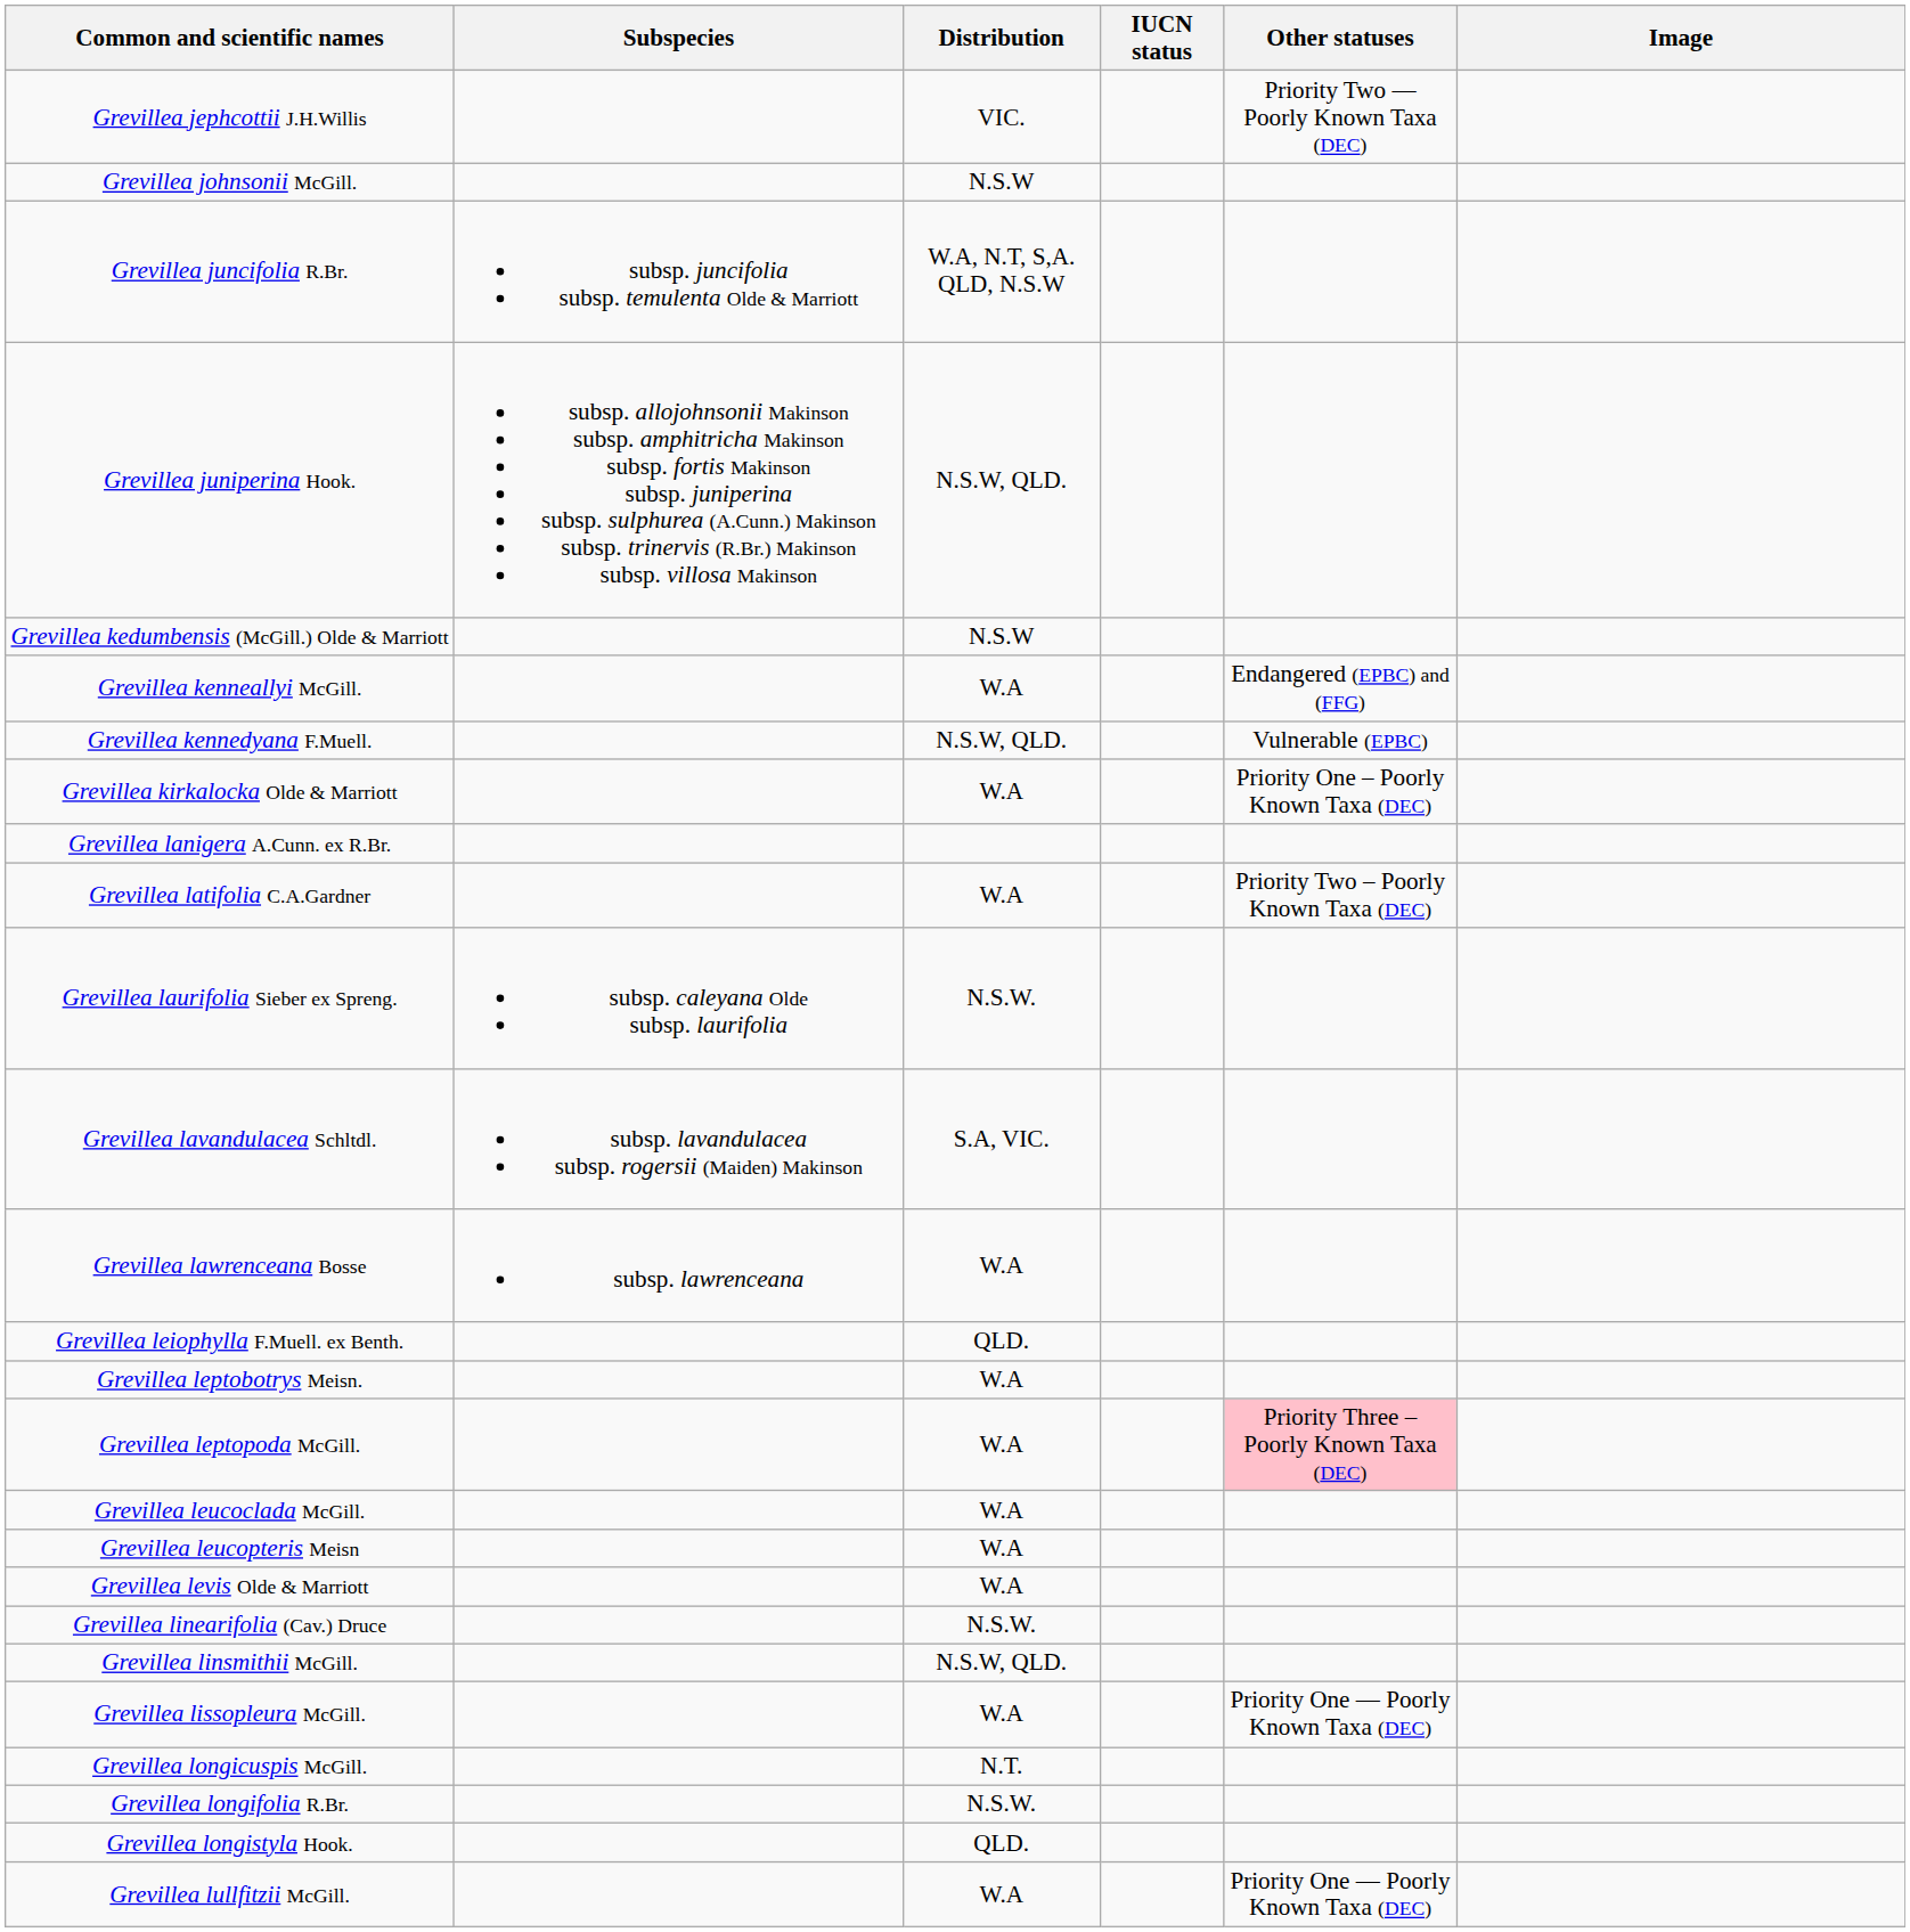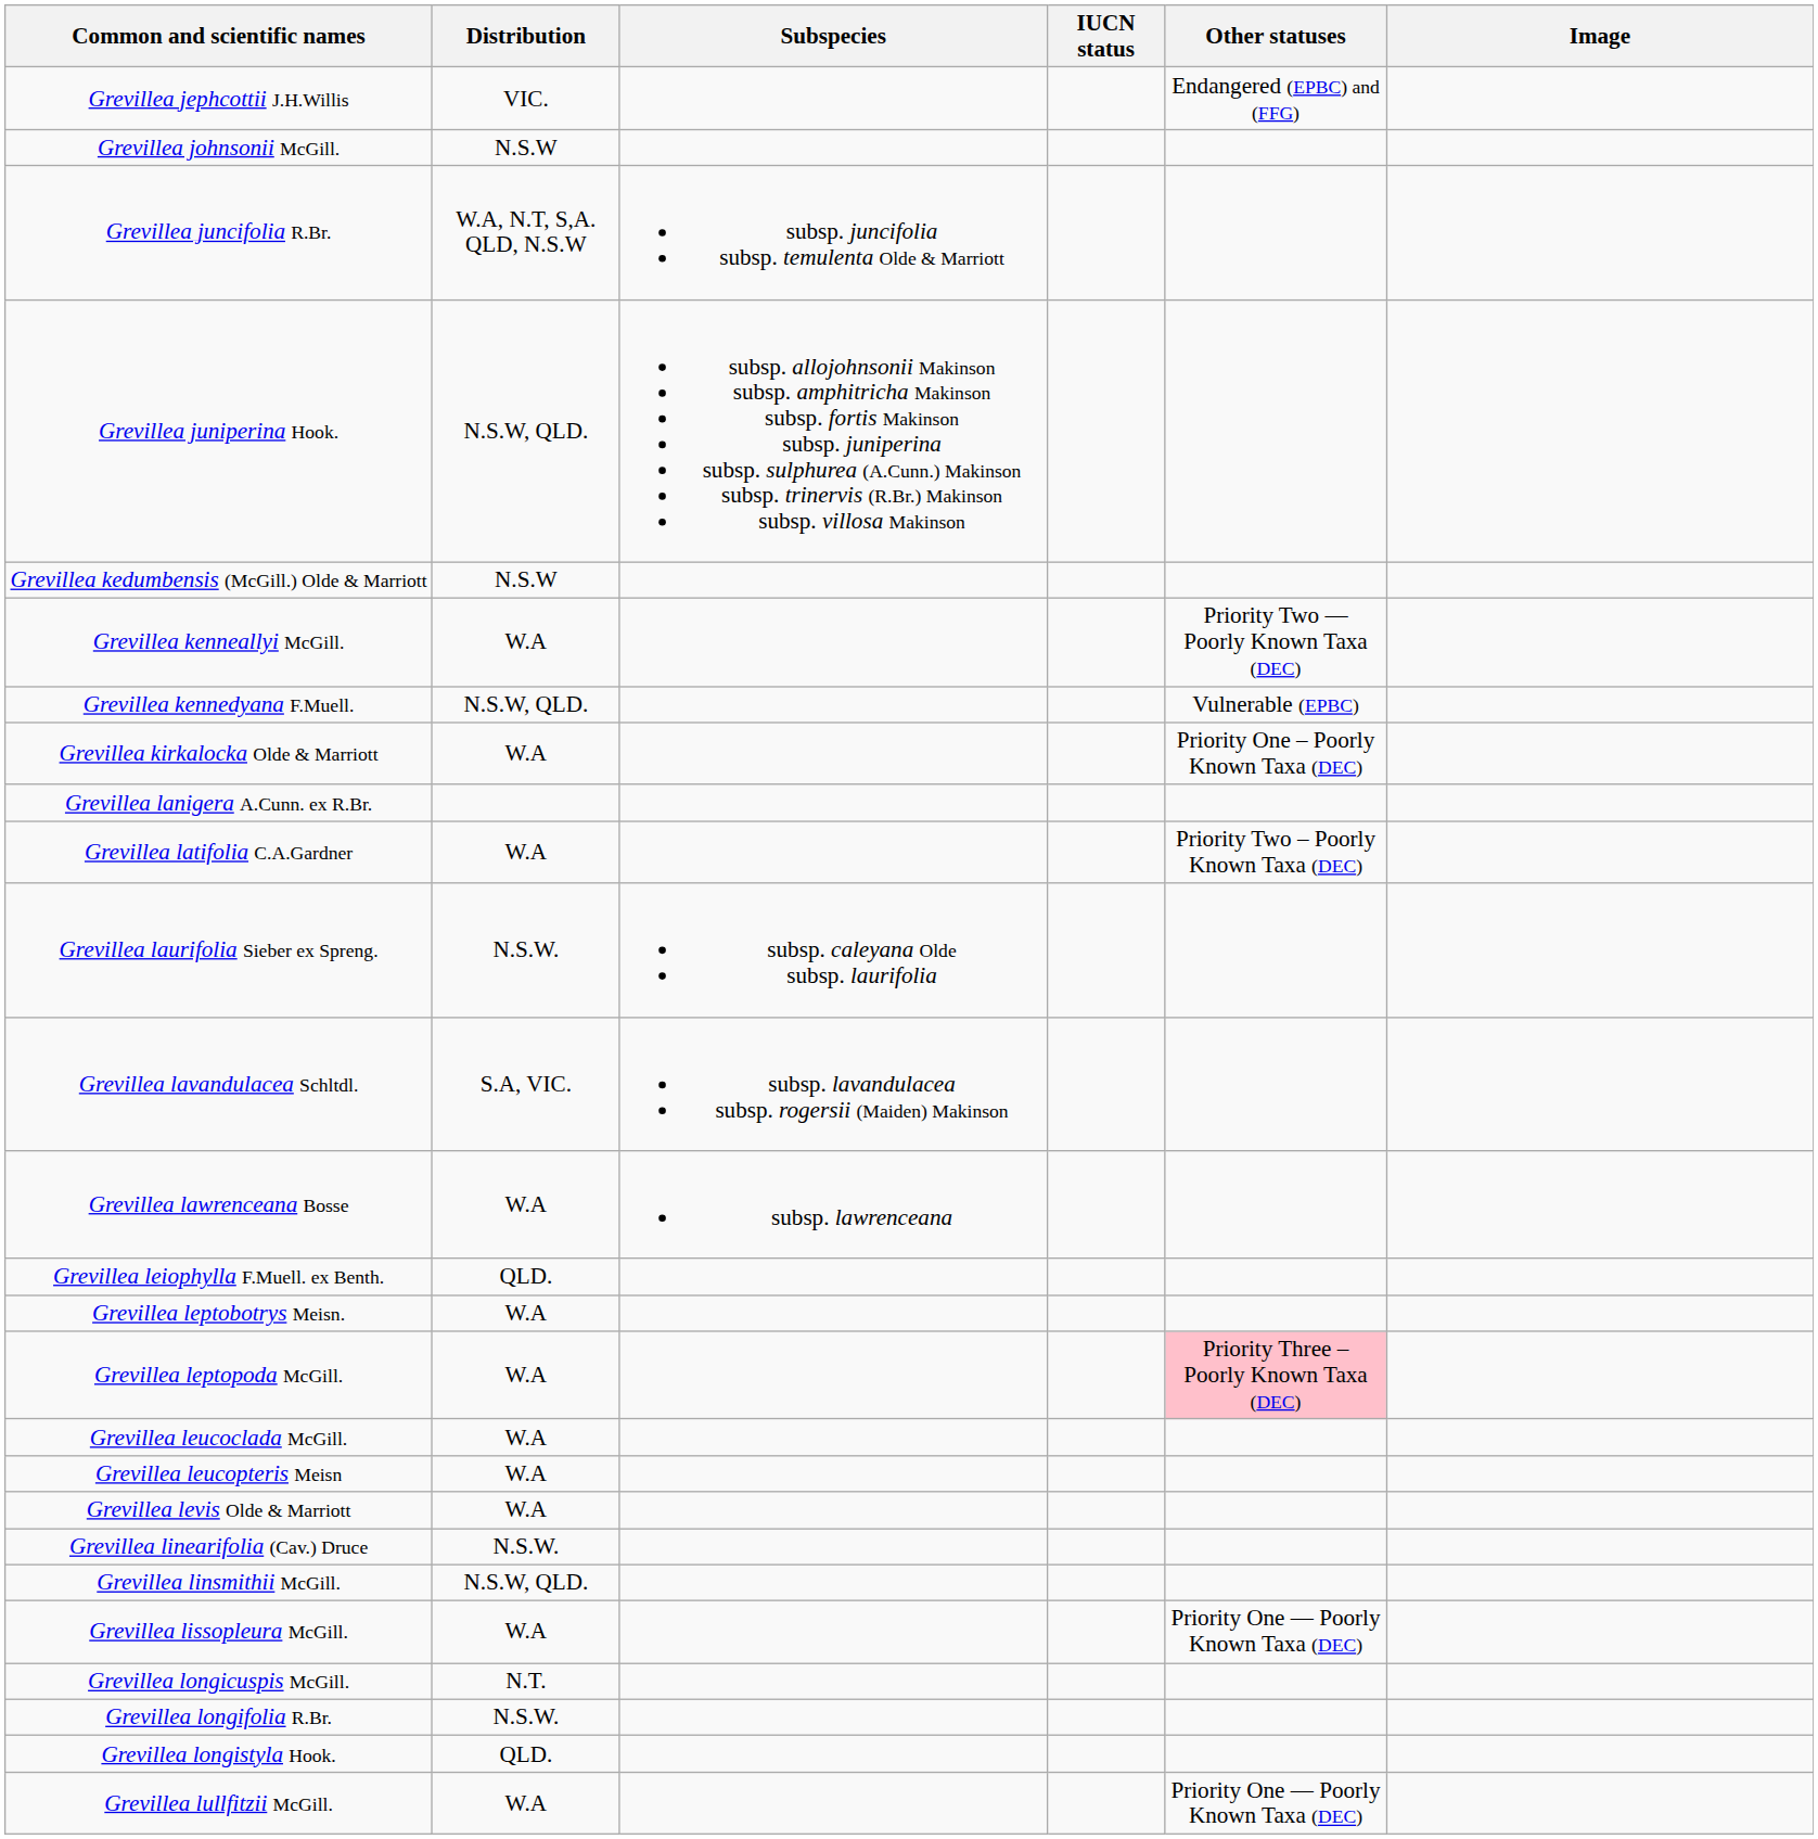columns swapped: Subspecies <-> Distribution
Grevillea jephcottii J.H.Willis | Other statuses: Priority Two — Poorly Known Taxa (DEC) -> Endangered (EPBC) and (FFG)
Grevillea kenneallyi McGill. | Other statuses: Endangered (EPBC) and (FFG) -> Priority Two — Poorly Known Taxa (DEC)
